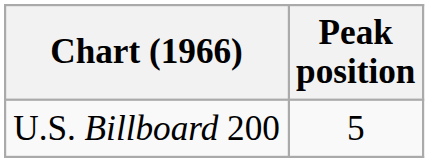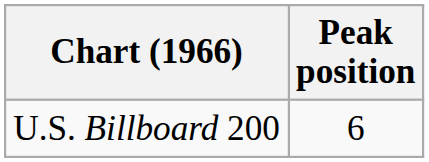U.S. Billboard 200 | Peak position: 5 -> 6
